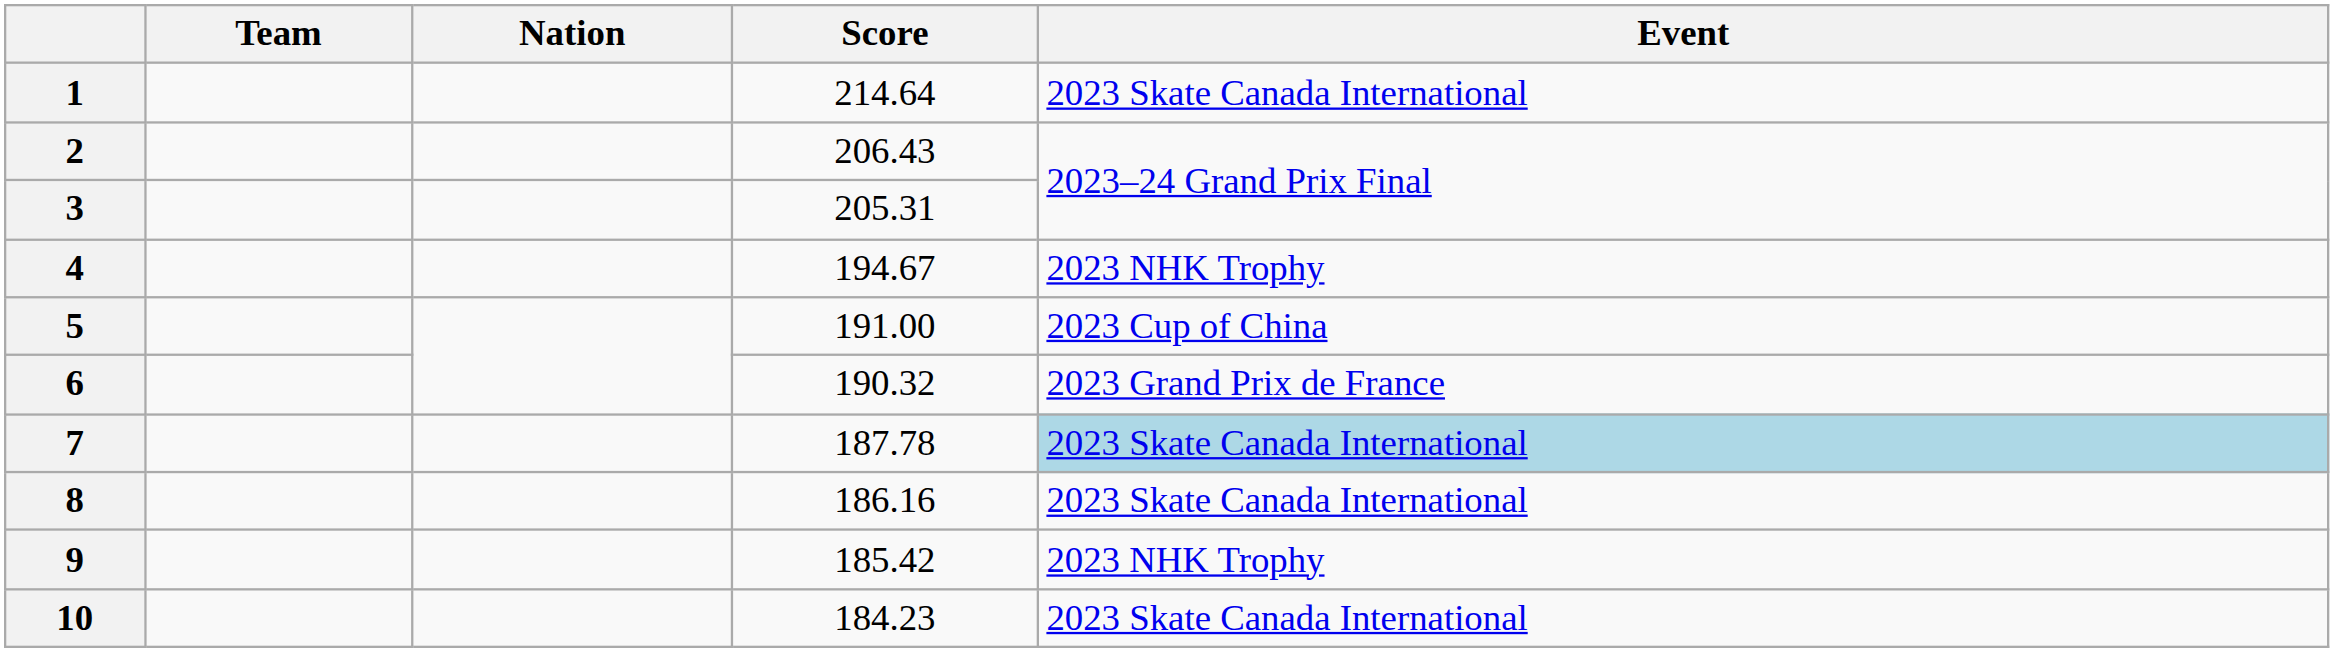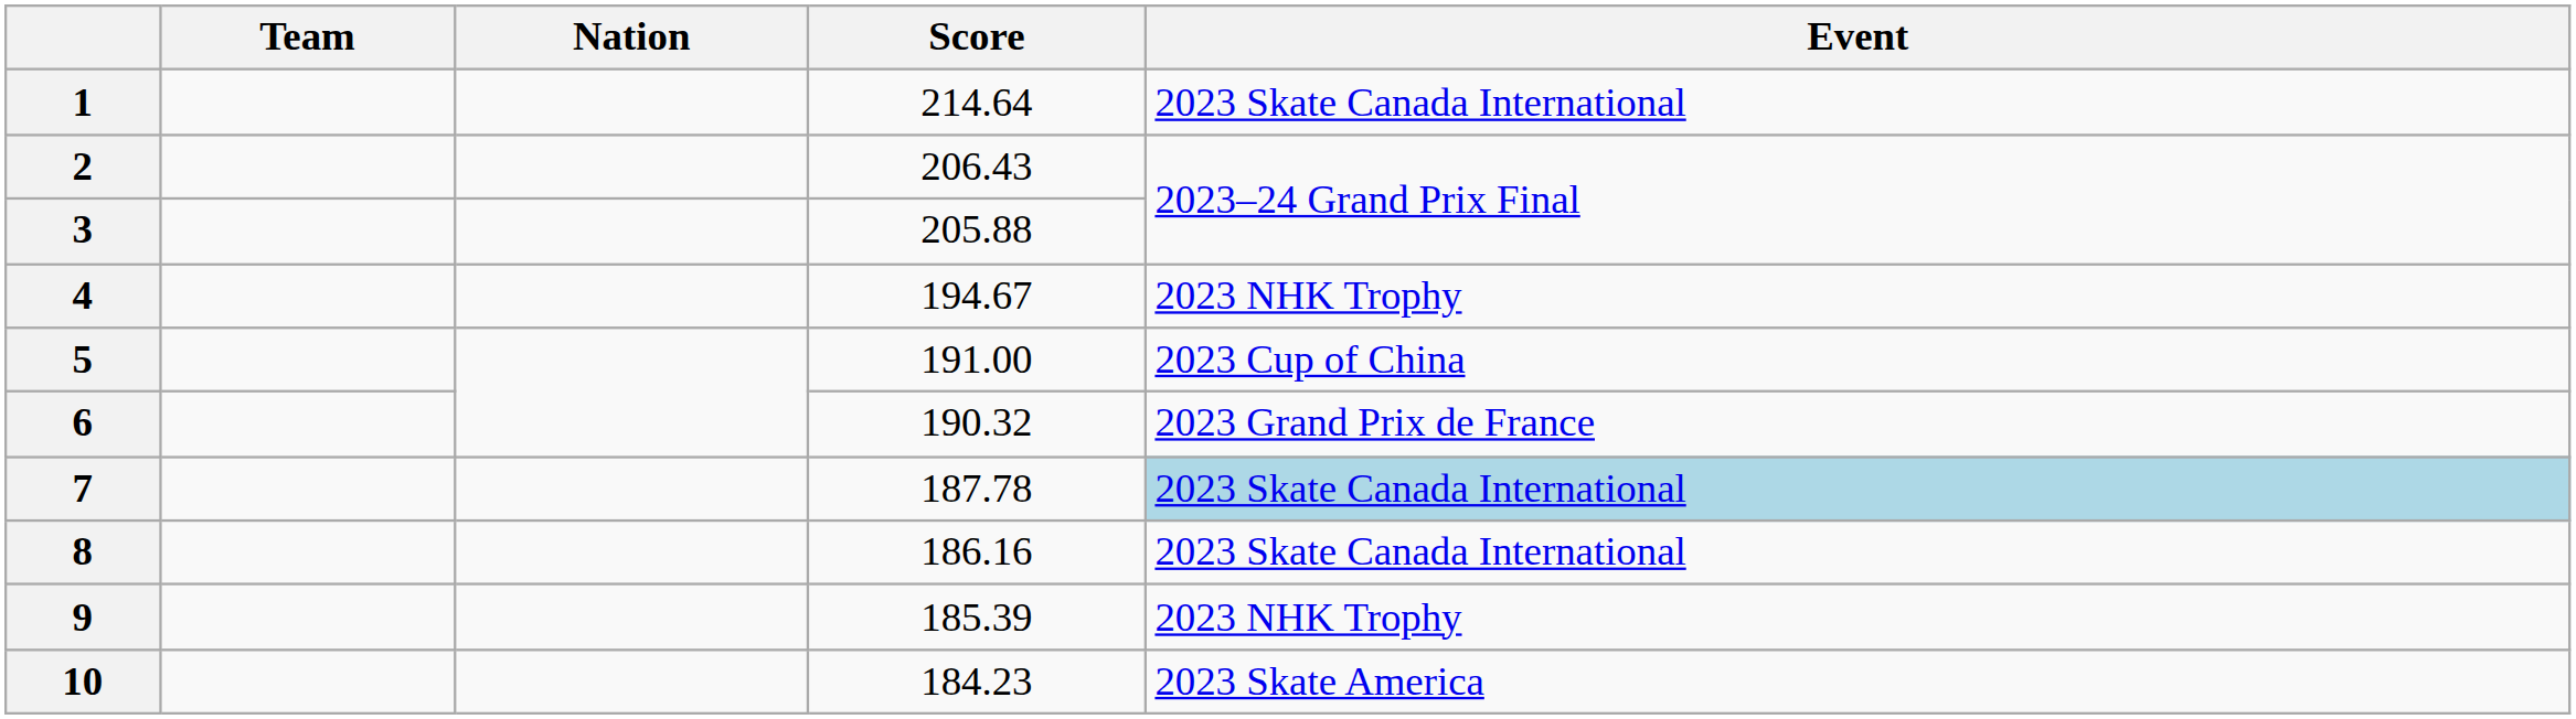3 | Score: 205.31 -> 205.88
9 | Score: 185.42 -> 185.39
10 | Event: 2023 Skate Canada International -> 2023 Skate America
